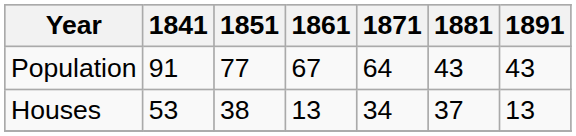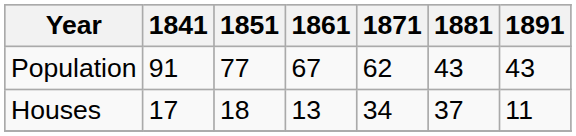Population | 1871: 64 -> 62
Houses | 1841: 53 -> 17
Houses | 1851: 38 -> 18
Houses | 1891: 13 -> 11
